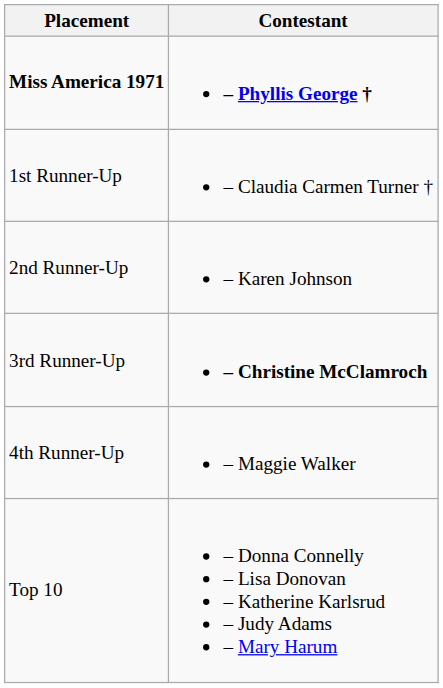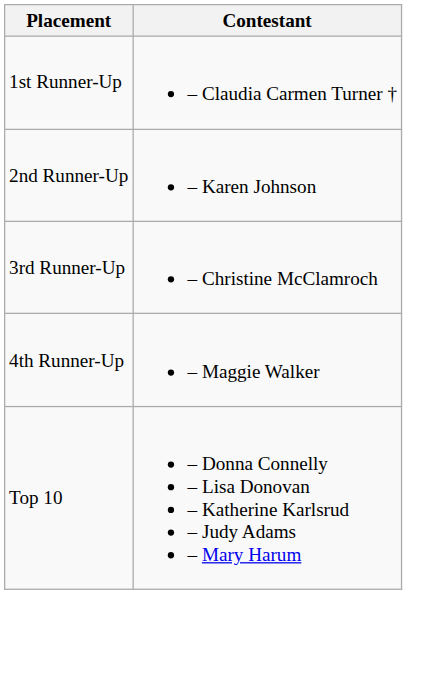- row: Miss America 1971 | – Phyllis George †
3rd Runner-Up | Contestant: bold -> normal
